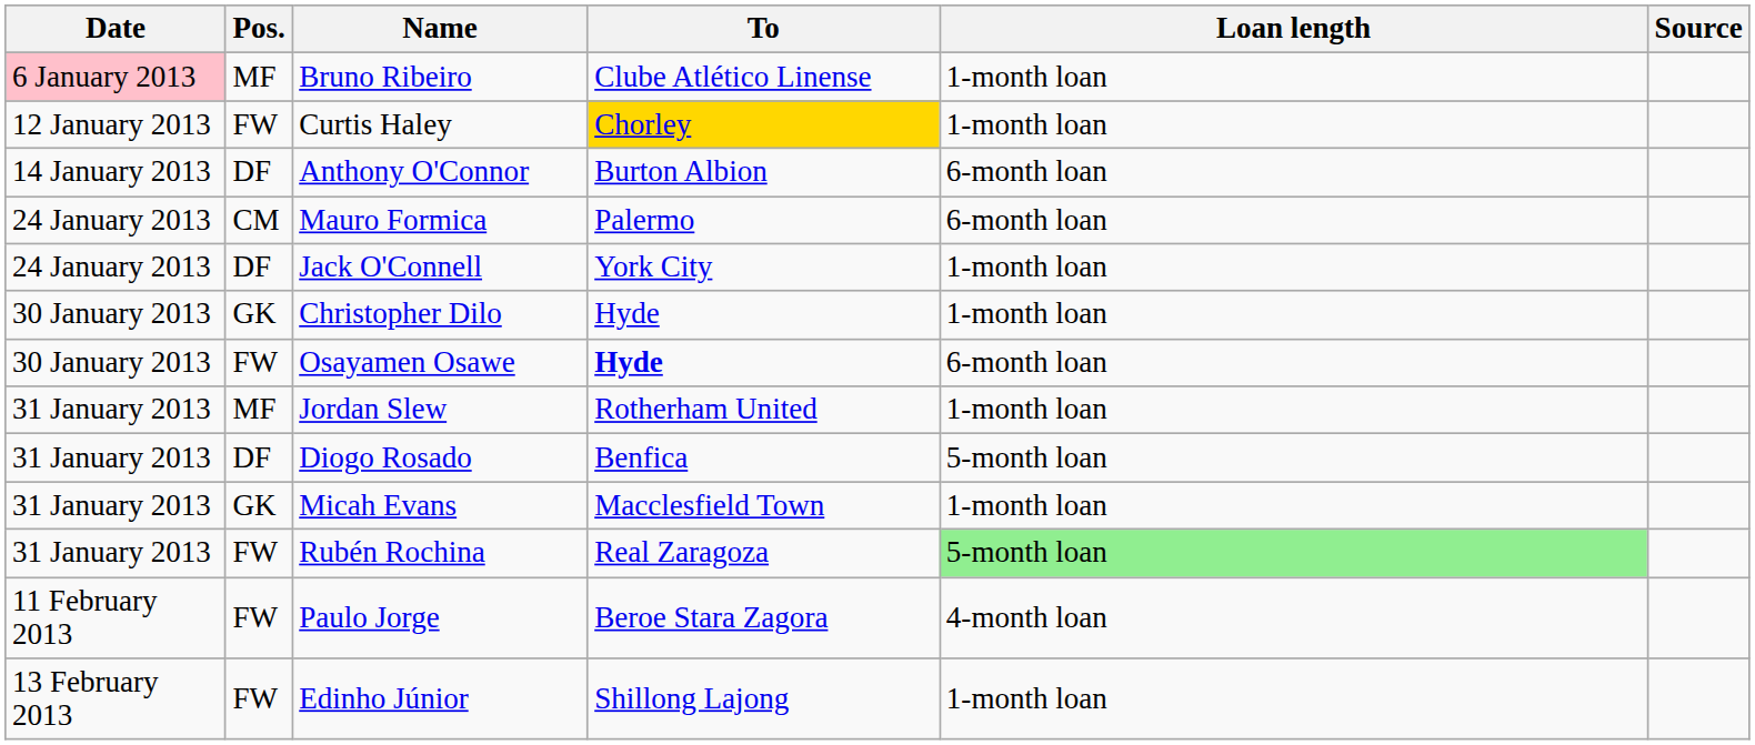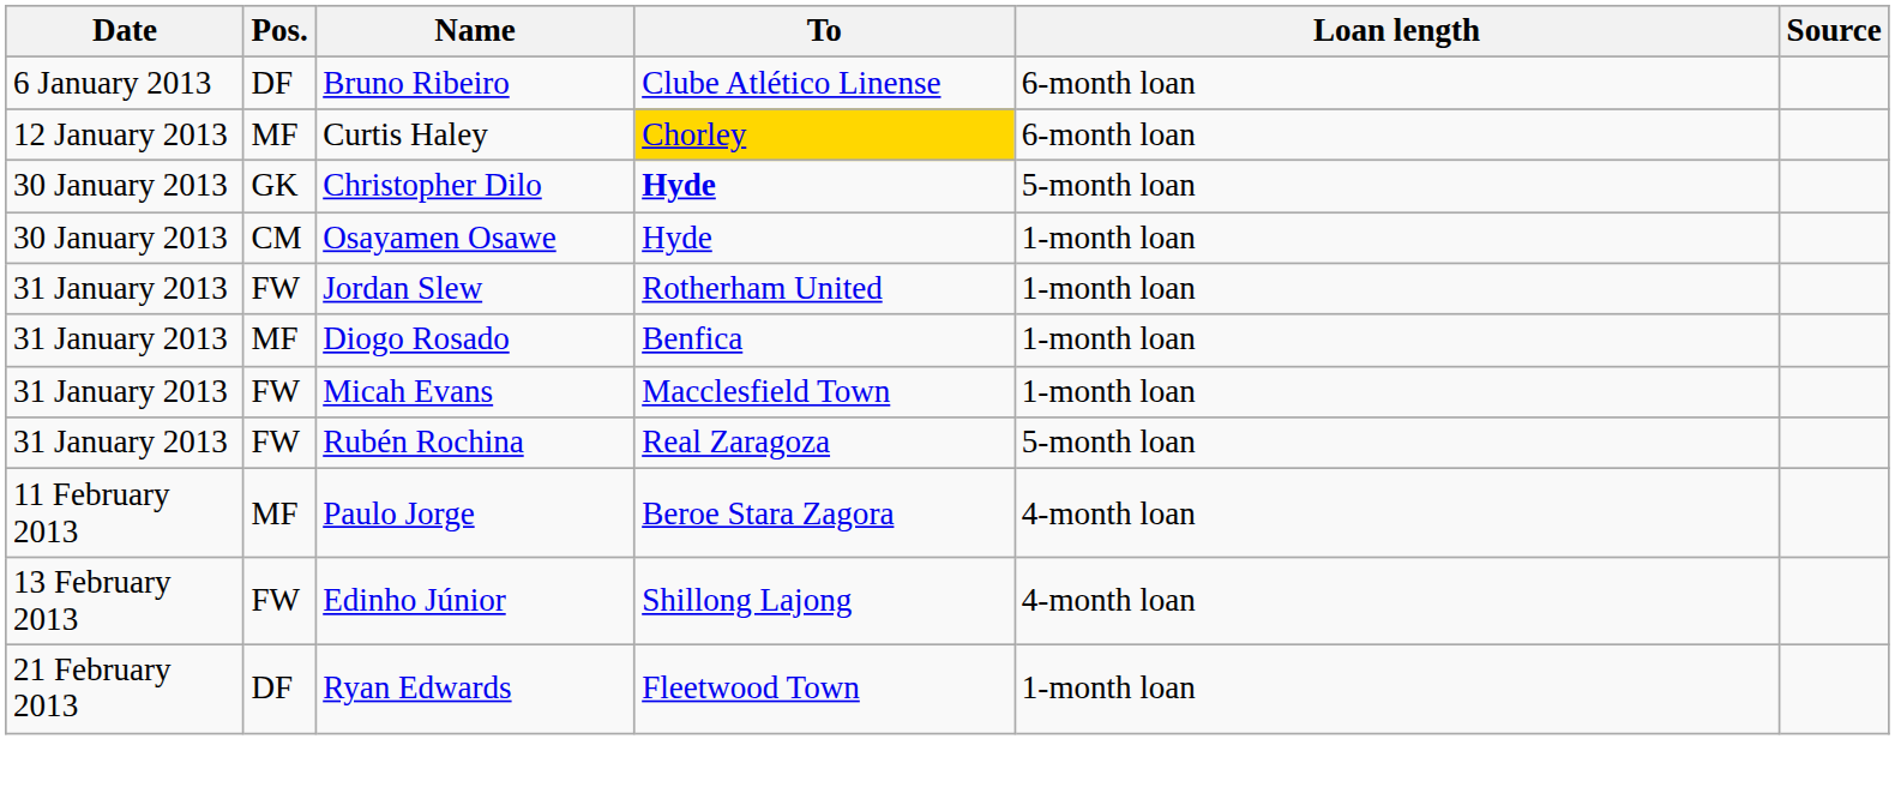Bruno Ribeiro | Date: pink background -> no background
Bruno Ribeiro | Pos.: MF -> DF
Bruno Ribeiro | Loan length: 1-month loan -> 6-month loan
Curtis Haley | Pos.: FW -> MF
Curtis Haley | Loan length: 1-month loan -> 6-month loan
- row: 14 January 2013 | DF | Anthony O'Connor | Burton Albion | 6-month loan
- row: 24 January 2013 | CM | Mauro Formica | Palermo | 6-month loan
- row: 24 January 2013 | DF | Jack O'Connell | York City | 1-month loan
Christopher Dilo | To: normal -> bold
Christopher Dilo | Loan length: 1-month loan -> 5-month loan
Osayamen Osawe | Pos.: FW -> CM
Osayamen Osawe | To: bold -> normal
Osayamen Osawe | Loan length: 6-month loan -> 1-month loan
Jordan Slew | Pos.: MF -> FW
Diogo Rosado | Pos.: DF -> MF
Diogo Rosado | Loan length: 5-month loan -> 1-month loan
Micah Evans | Pos.: GK -> FW
Rubén Rochina | Loan length: lightgreen background -> no background
Paulo Jorge | Pos.: FW -> MF
Edinho Júnior | Loan length: 1-month loan -> 4-month loan
+ row: 21 February 2013 | DF | Ryan Edwards | Fleetwood Town | 1-month loan
